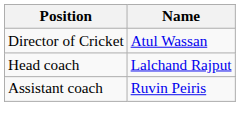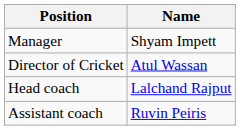+ row: Manager | Shyam Impett
